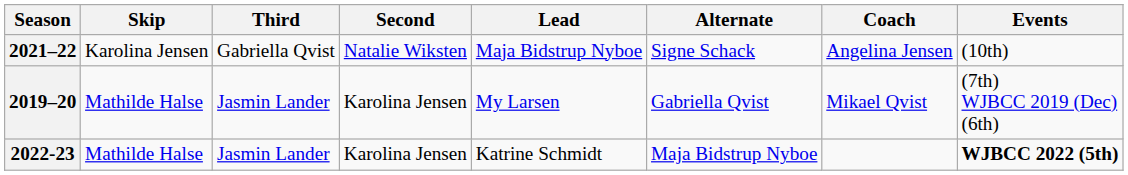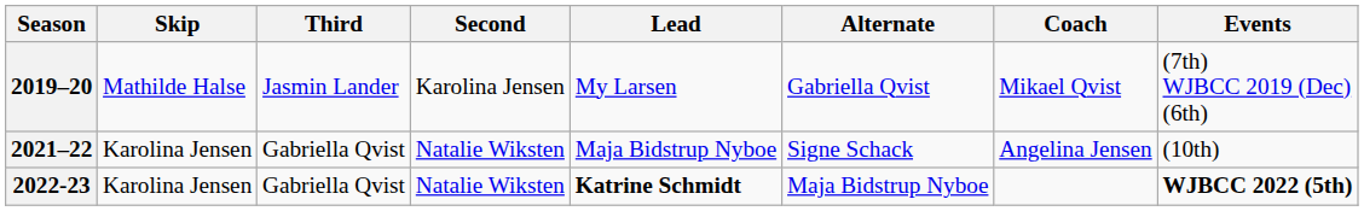rows swapped: 2019–20 <-> 2021–22
2022-23 | Skip: Mathilde Halse -> Karolina Jensen
2022-23 | Third: Jasmin Lander -> Gabriella Qvist
2022-23 | Second: Karolina Jensen -> Natalie Wiksten
2022-23 | Lead: normal -> bold
